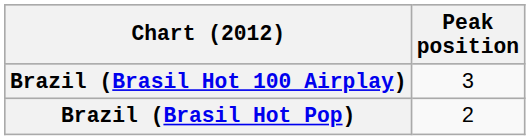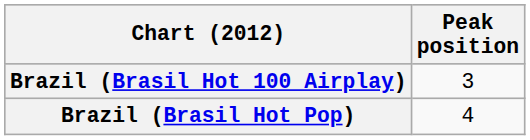Brazil (Brasil Hot Pop) | Peak position: 2 -> 4
